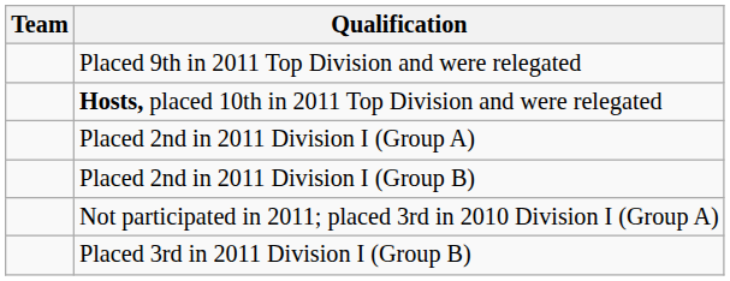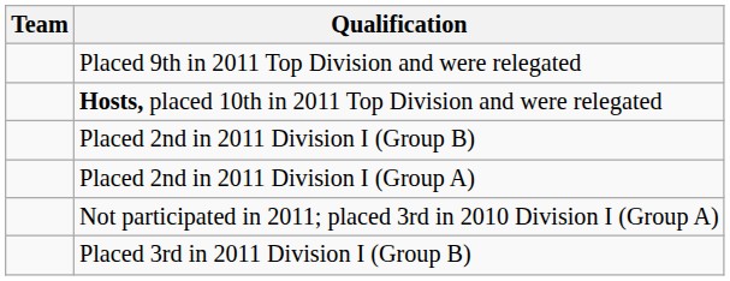rows swapped: Placed 2nd in 2011 Division I (Group A) <-> Placed 2nd in 2011 Division I (Group B)
